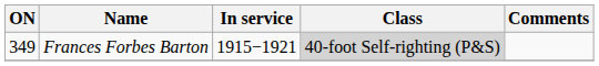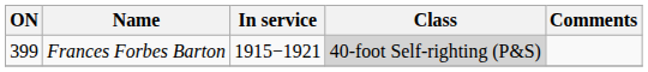Frances Forbes Barton | ON: 349 -> 399
